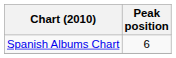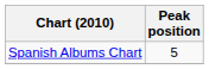Spanish Albums Chart | Peak position: 6 -> 5
